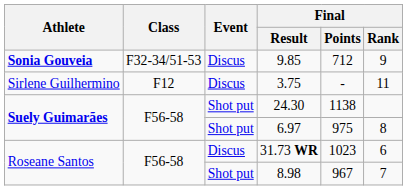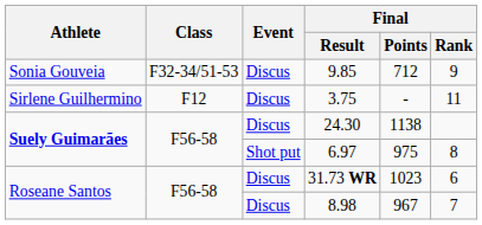9.85 | Athlete: bold -> normal
24.30 | Event: Shot put -> Discus
8.98 | Event: Shot put -> Discus
